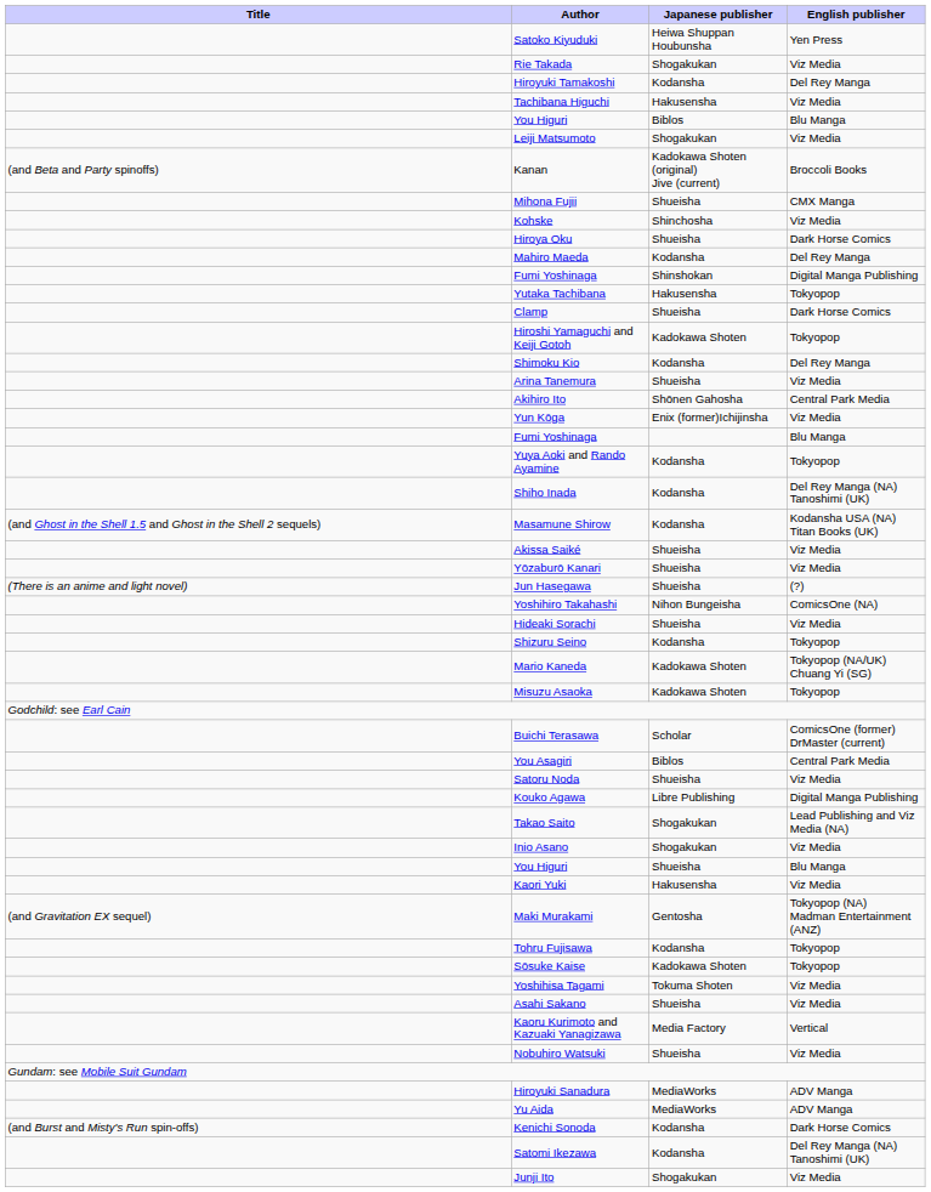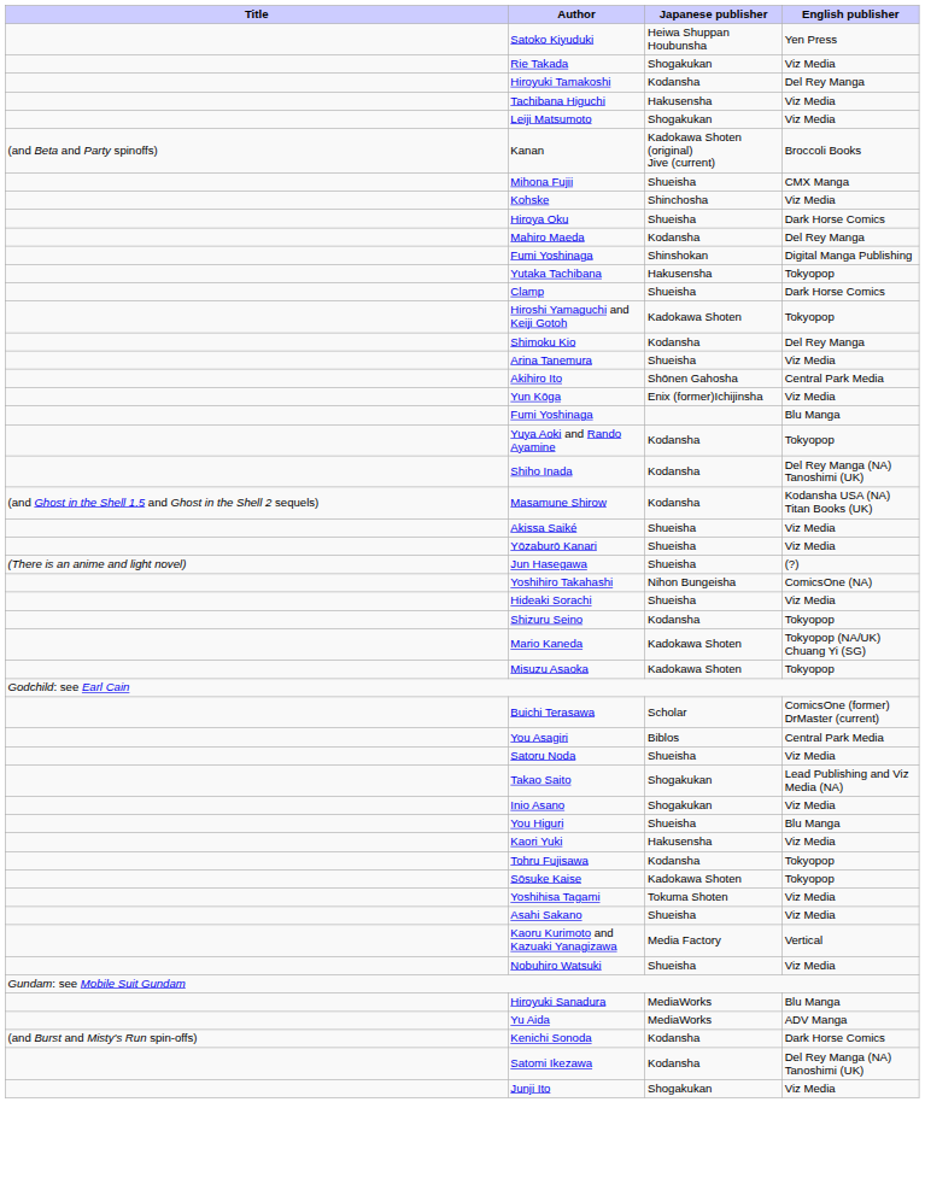- row: You Higuri | Biblos | Blu Manga
- row: Kouko Agawa | Libre Publishing | Digital Manga Publishing
- row: (and Gravitation EX sequel) | Maki Murakami | Gentosha | Tokyopop (NA) Madman Entertainment (ANZ)
Hiroyuki Sanadura | English publisher: ADV Manga -> Blu Manga
